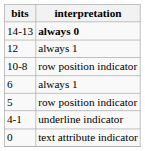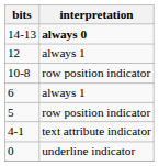4-1 | interpretation: underline indicator -> text attribute indicator
0 | interpretation: text attribute indicator -> underline indicator
